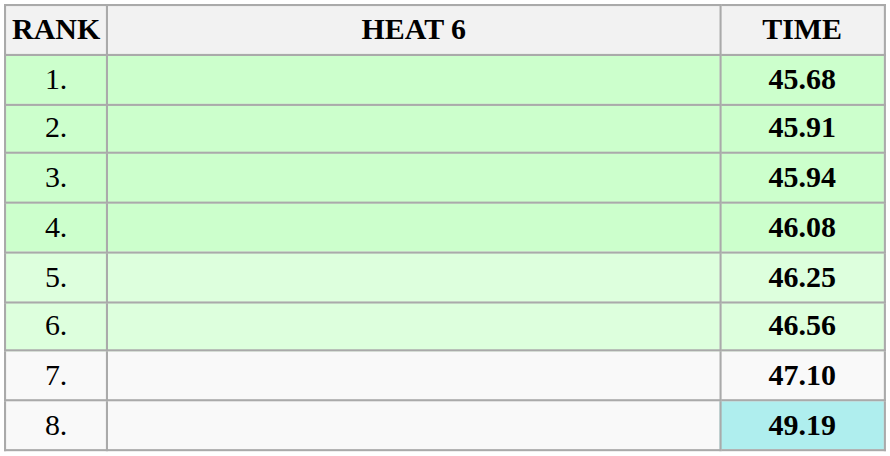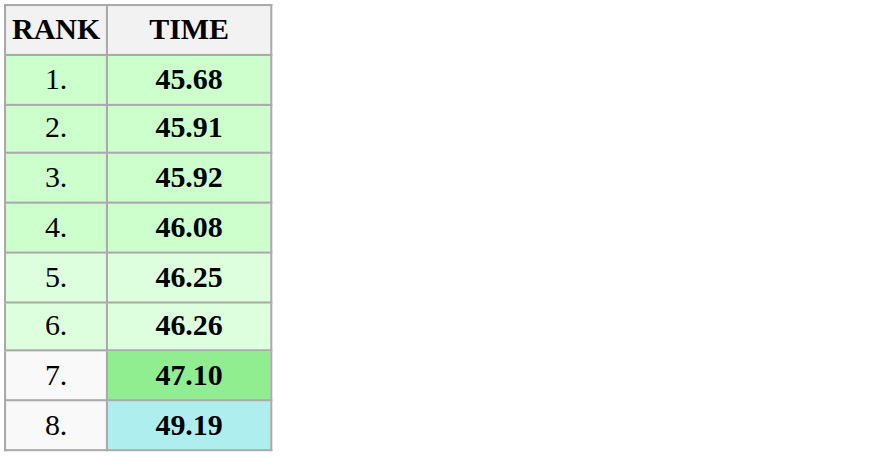- column: HEAT 6
3. | TIME: 45.94 -> 45.92
6. | TIME: 46.56 -> 46.26
7. | TIME: no background -> lightgreen background
